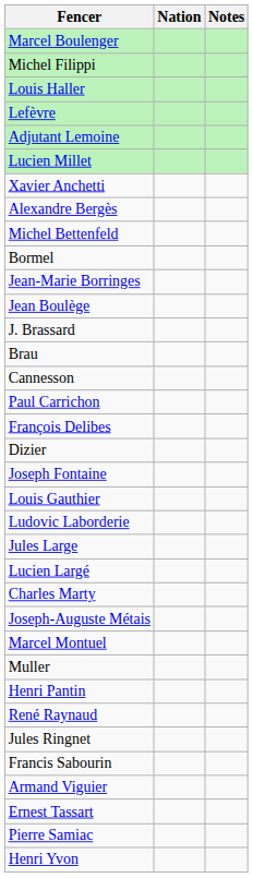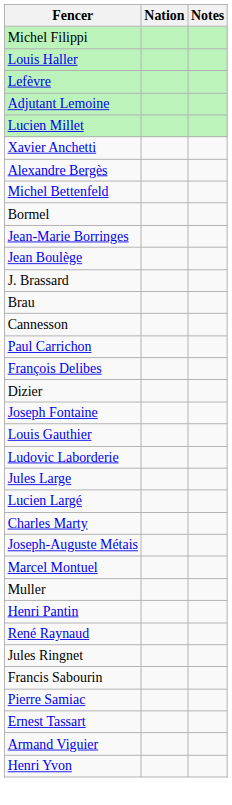- row: Marcel Boulenger
rows swapped: Pierre Samiac <-> Armand Viguier
